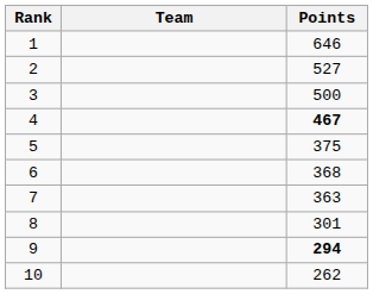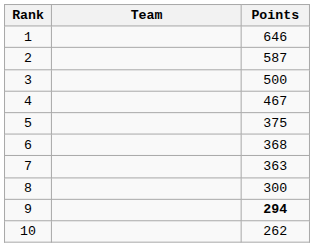2 | Points: 527 -> 587
4 | Points: bold -> normal
8 | Points: 301 -> 300
